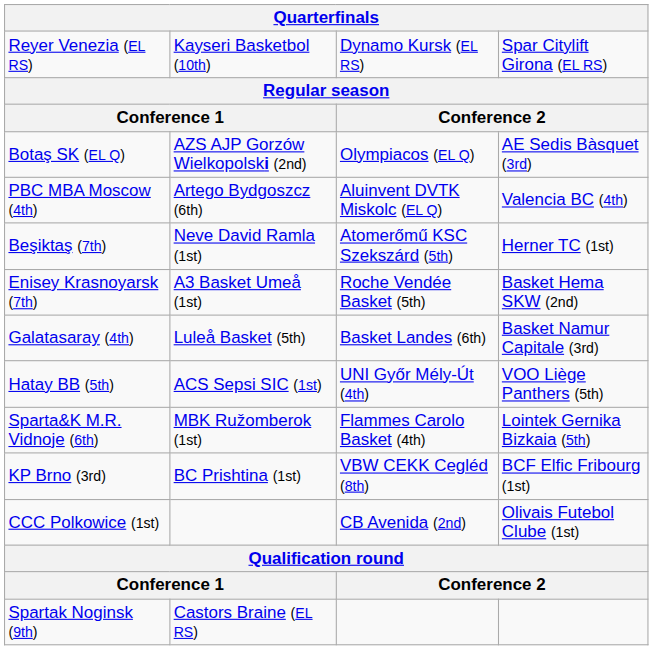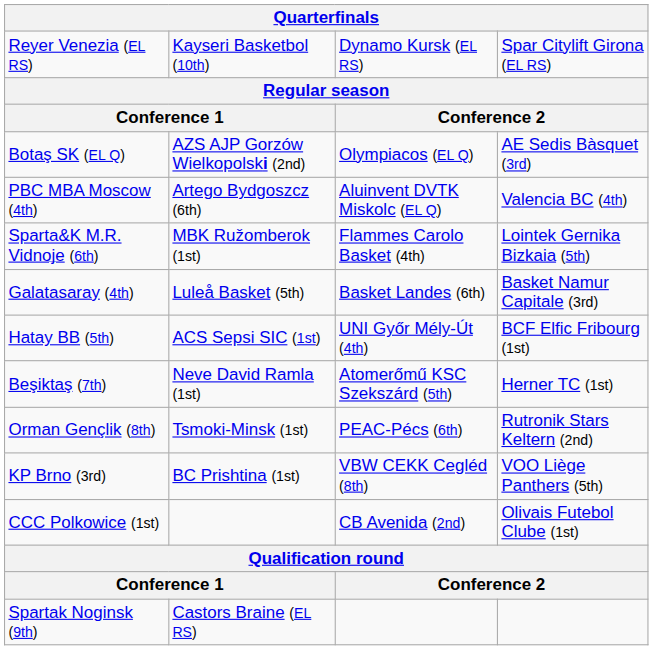rows swapped: Sparta&K M.R. Vidnoje (6th) <-> Beşiktaş (7th)
- row: Enisey Krasnoyarsk (7th) | A3 Basket Umeå (1st) | Roche Vendée Basket (5th) | Basket Hema SKW (2nd)
Hatay BB (5th) | column 4: VOO Liège Panthers (5th) -> BCF Elfic Fribourg (1st)
+ row: Orman Gençlik (8th) | Tsmoki-Minsk (1st) | PEAC-Pécs (6th) | Rutronik Stars Keltern (2nd)
KP Brno (3rd) | column 4: BCF Elfic Fribourg (1st) -> VOO Liège Panthers (5th)
